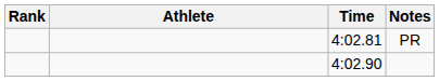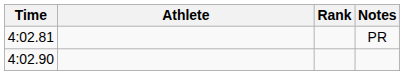columns swapped: Rank <-> Time
